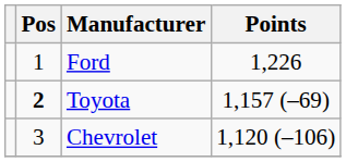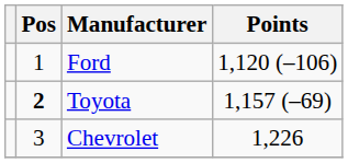Ford | Points: 1,226 -> 1,120 (–106)
Chevrolet | Points: 1,120 (–106) -> 1,226
